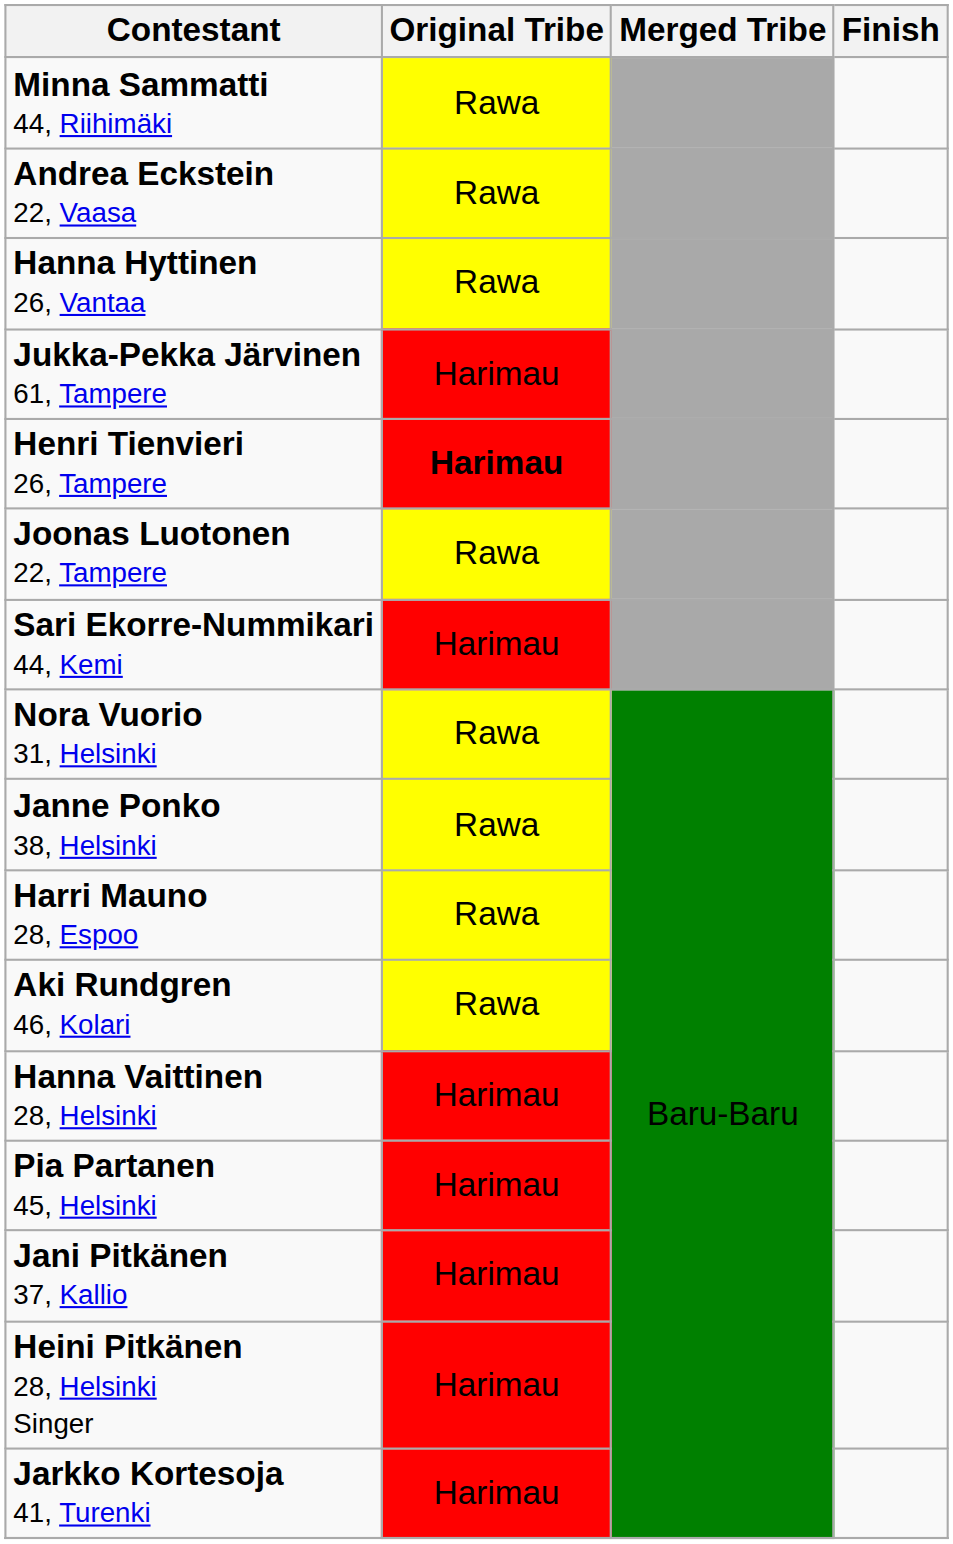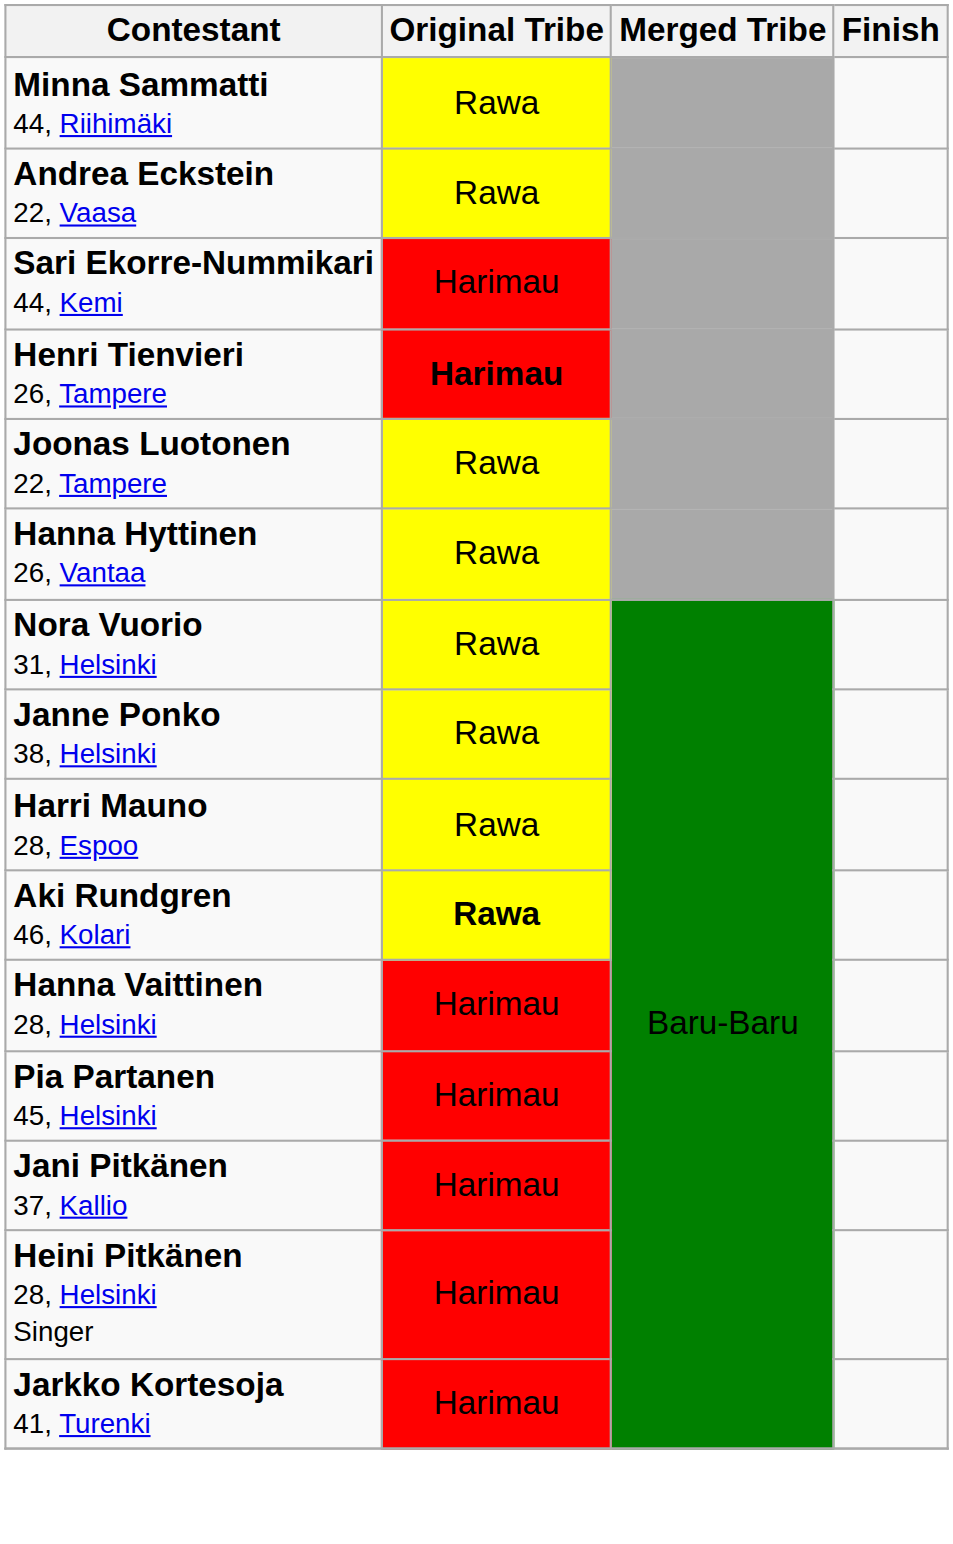rows swapped: Hanna Hyttinen 26, Vantaa <-> Sari Ekorre-Nummikari 44, Kemi
- row: Jukka-Pekka Järvinen 61, Tampere | Harimau
Aki Rundgren 46, Kolari | Original Tribe: normal -> bold
